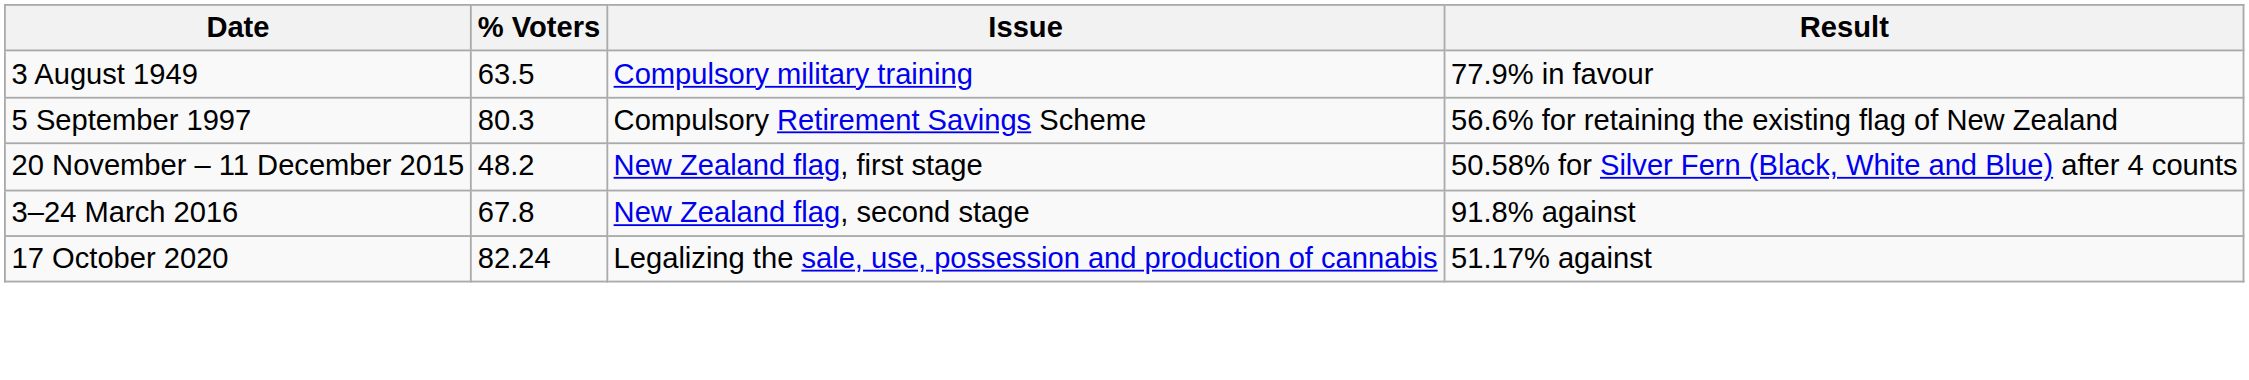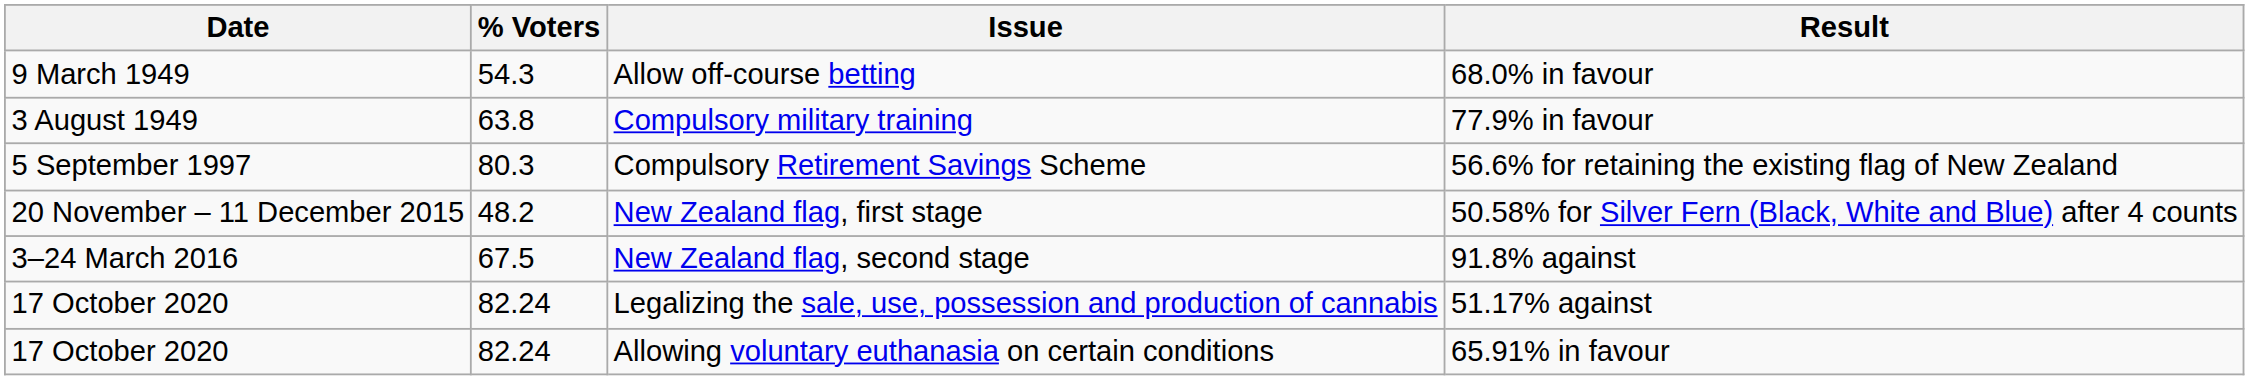+ row: 9 March 1949 | 54.3 | Allow off-course betting | 68.0% in favour
Compulsory military training | % Voters: 63.5 -> 63.8
New Zealand flag, second stage | % Voters: 67.8 -> 67.5
+ row: 17 October 2020 | 82.24 | Allowing voluntary euthanasia on certain conditions | 65.91% in favour
